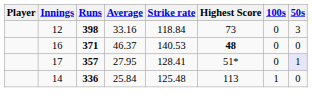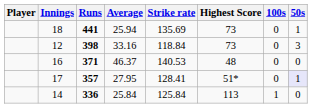+ row: 18 | 441 | 25.94 | 135.69 | 73 | 0 | 1
16 | Highest Score: bold -> normal
14 | Strike rate: 125.48 -> 125.84
